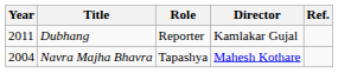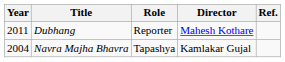Dubhang | Director: Kamlakar Gujal -> Mahesh Kothare
Navra Majha Bhavra | Director: Mahesh Kothare -> Kamlakar Gujal
